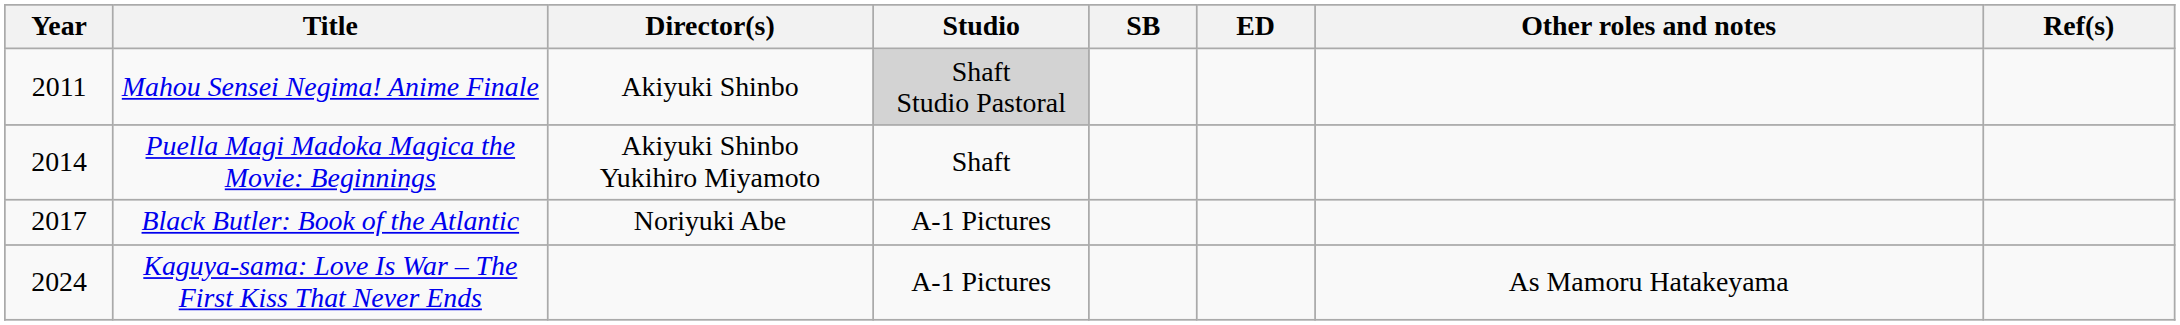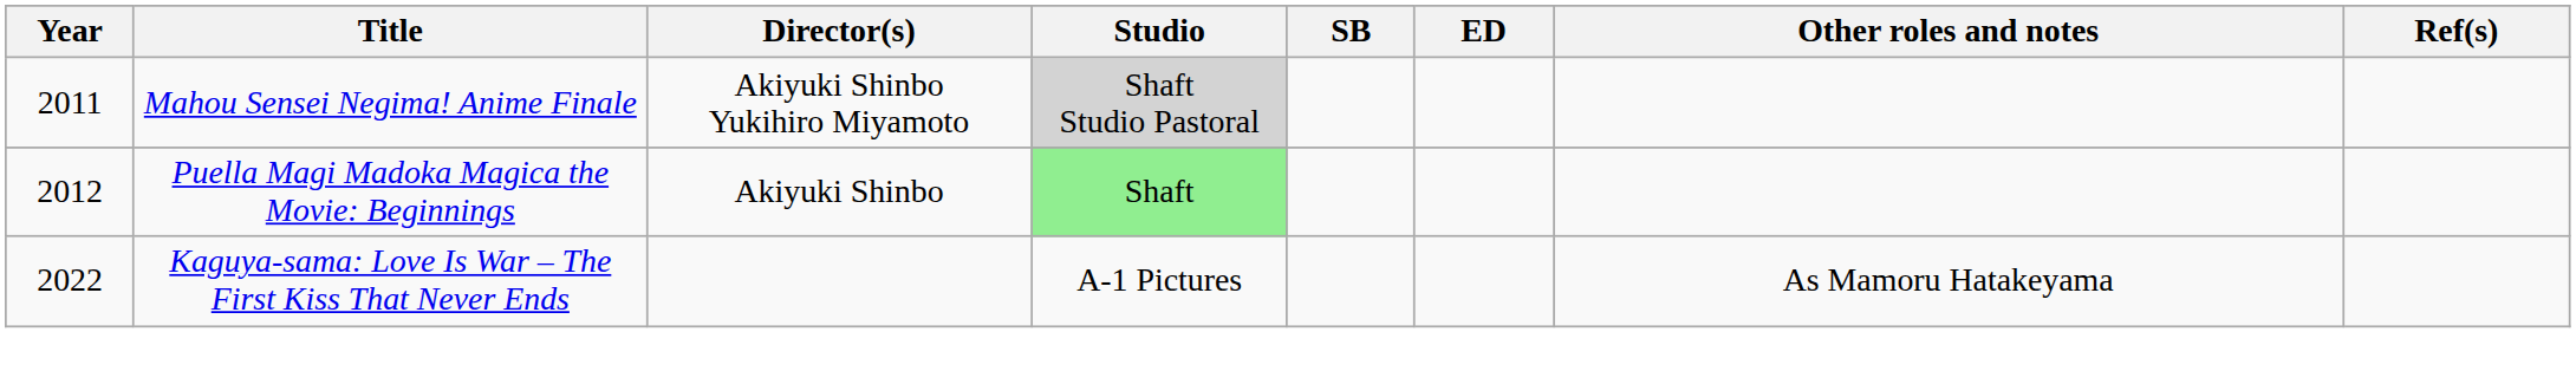Mahou Sensei Negima! Anime Finale | Director(s): Akiyuki Shinbo -> Akiyuki Shinbo Yukihiro Miyamoto
Puella Magi Madoka Magica the Movie: Beginnings | Year: 2014 -> 2012
Puella Magi Madoka Magica the Movie: Beginnings | Director(s): Akiyuki Shinbo Yukihiro Miyamoto -> Akiyuki Shinbo
Puella Magi Madoka Magica the Movie: Beginnings | Studio: no background -> lightgreen background
- row: 2017 | Black Butler: Book of the Atlantic | Noriyuki Abe | A-1 Pictures
Kaguya-sama: Love Is War – The First Kiss That Never Ends | Year: 2024 -> 2022
